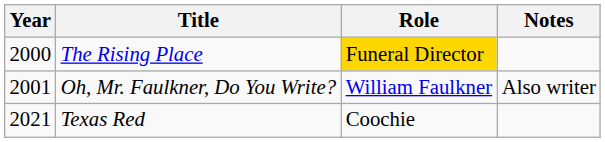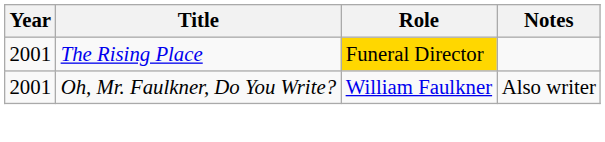The Rising Place | Year: 2000 -> 2001
- row: 2021 | Texas Red | Coochie
